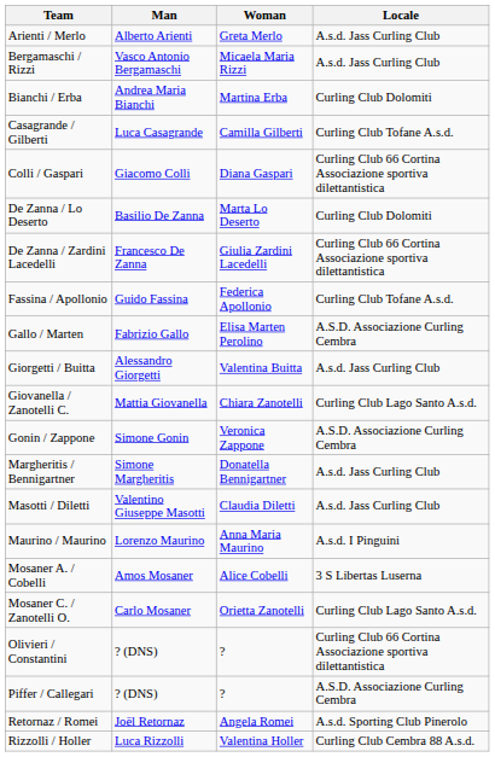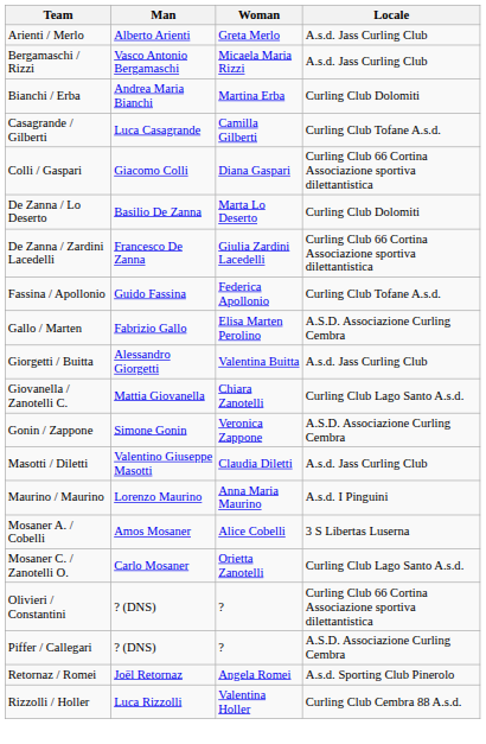- row: Margheritis / Bennigartner | Simone Margheritis | Donatella Bennigartner | A.s.d. Jass Curling Club
